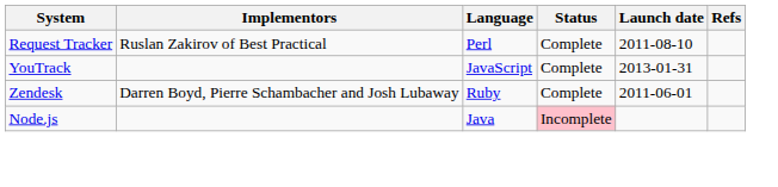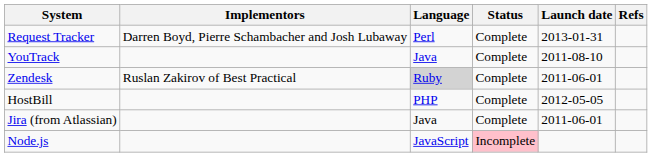Request Tracker | Implementors: Ruslan Zakirov of Best Practical -> Darren Boyd, Pierre Schambacher and Josh Lubaway
Request Tracker | Launch date: 2011-08-10 -> 2013-01-31
YouTrack | Language: JavaScript -> Java
YouTrack | Launch date: 2013-01-31 -> 2011-08-10
Zendesk | Implementors: Darren Boyd, Pierre Schambacher and Josh Lubaway -> Ruslan Zakirov of Best Practical
Zendesk | Language: no background -> lightgrey background
+ row: HostBill | PHP | Complete | 2012-05-05
+ row: Jira (from Atlassian) | Java | Complete | 2011-06-01
Node.js | Language: Java -> JavaScript
